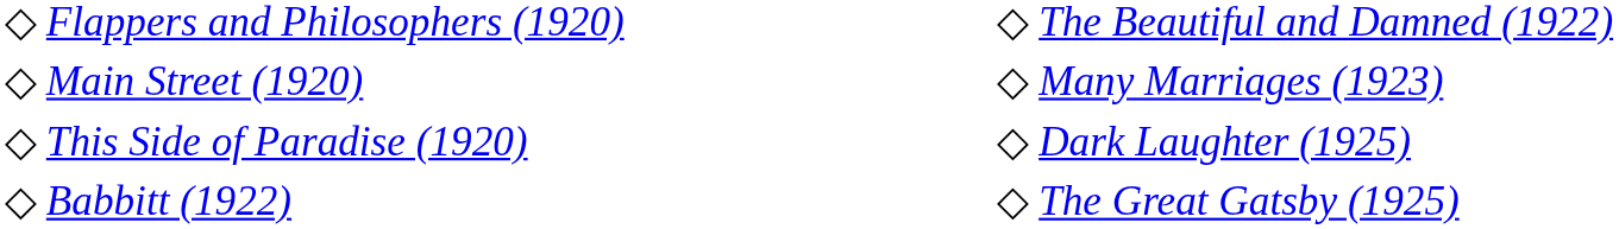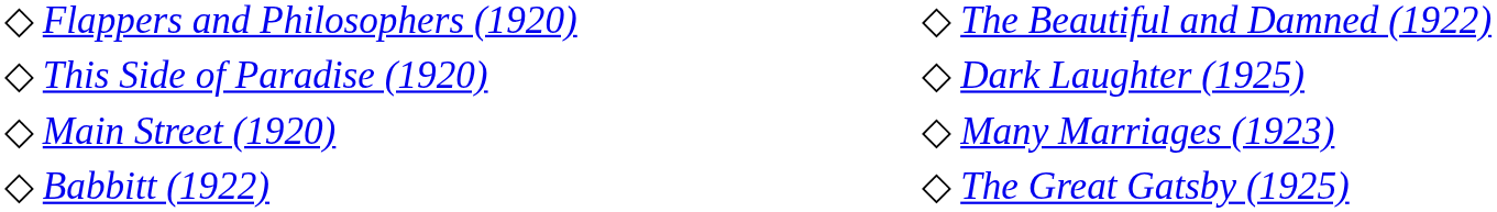rows swapped: ◇ Main Street (1920) <-> ◇ This Side of Paradise (1920)
